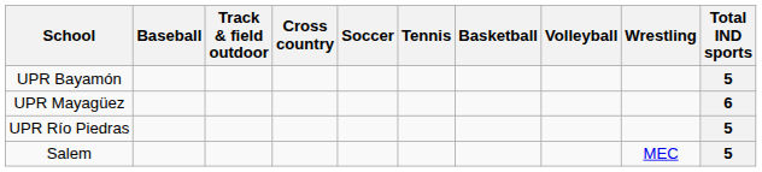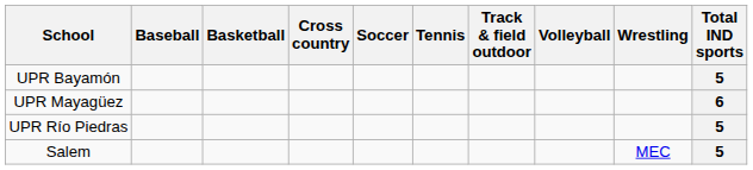columns swapped: Basketball <-> Track & field outdoor
